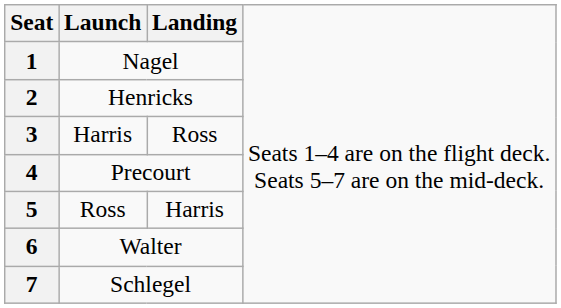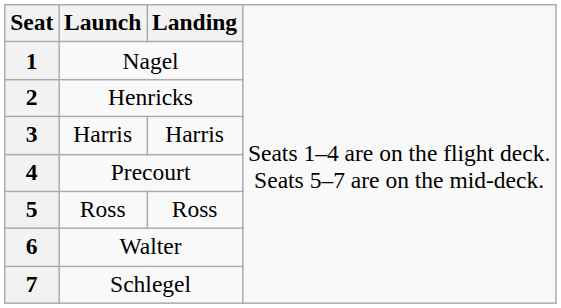3 | column 3: Ross -> Harris
5 | column 3: Harris -> Ross
